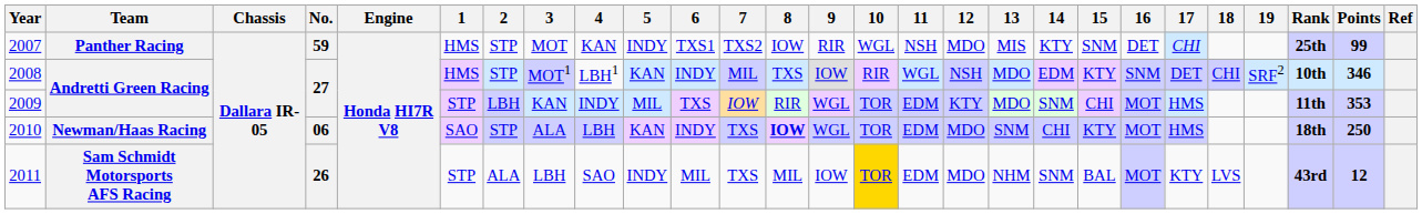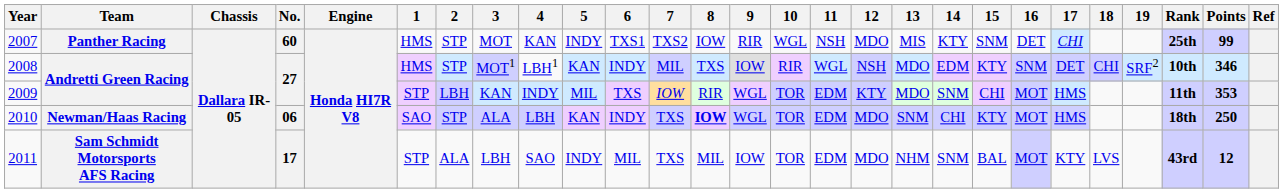2007 | No.: 59 -> 60
2011 | No.: 26 -> 17
2011 | 10: gold background -> no background
